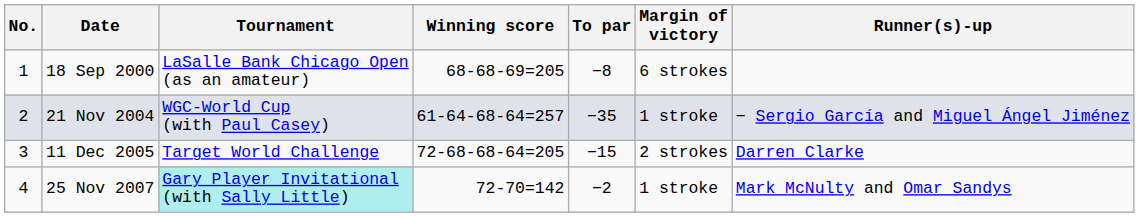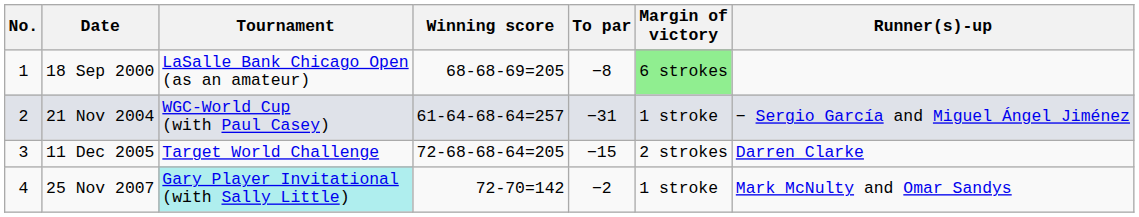18 Sep 2000 | Margin of victory: no background -> lightgreen background
21 Nov 2004 | To par: −35 -> −31
